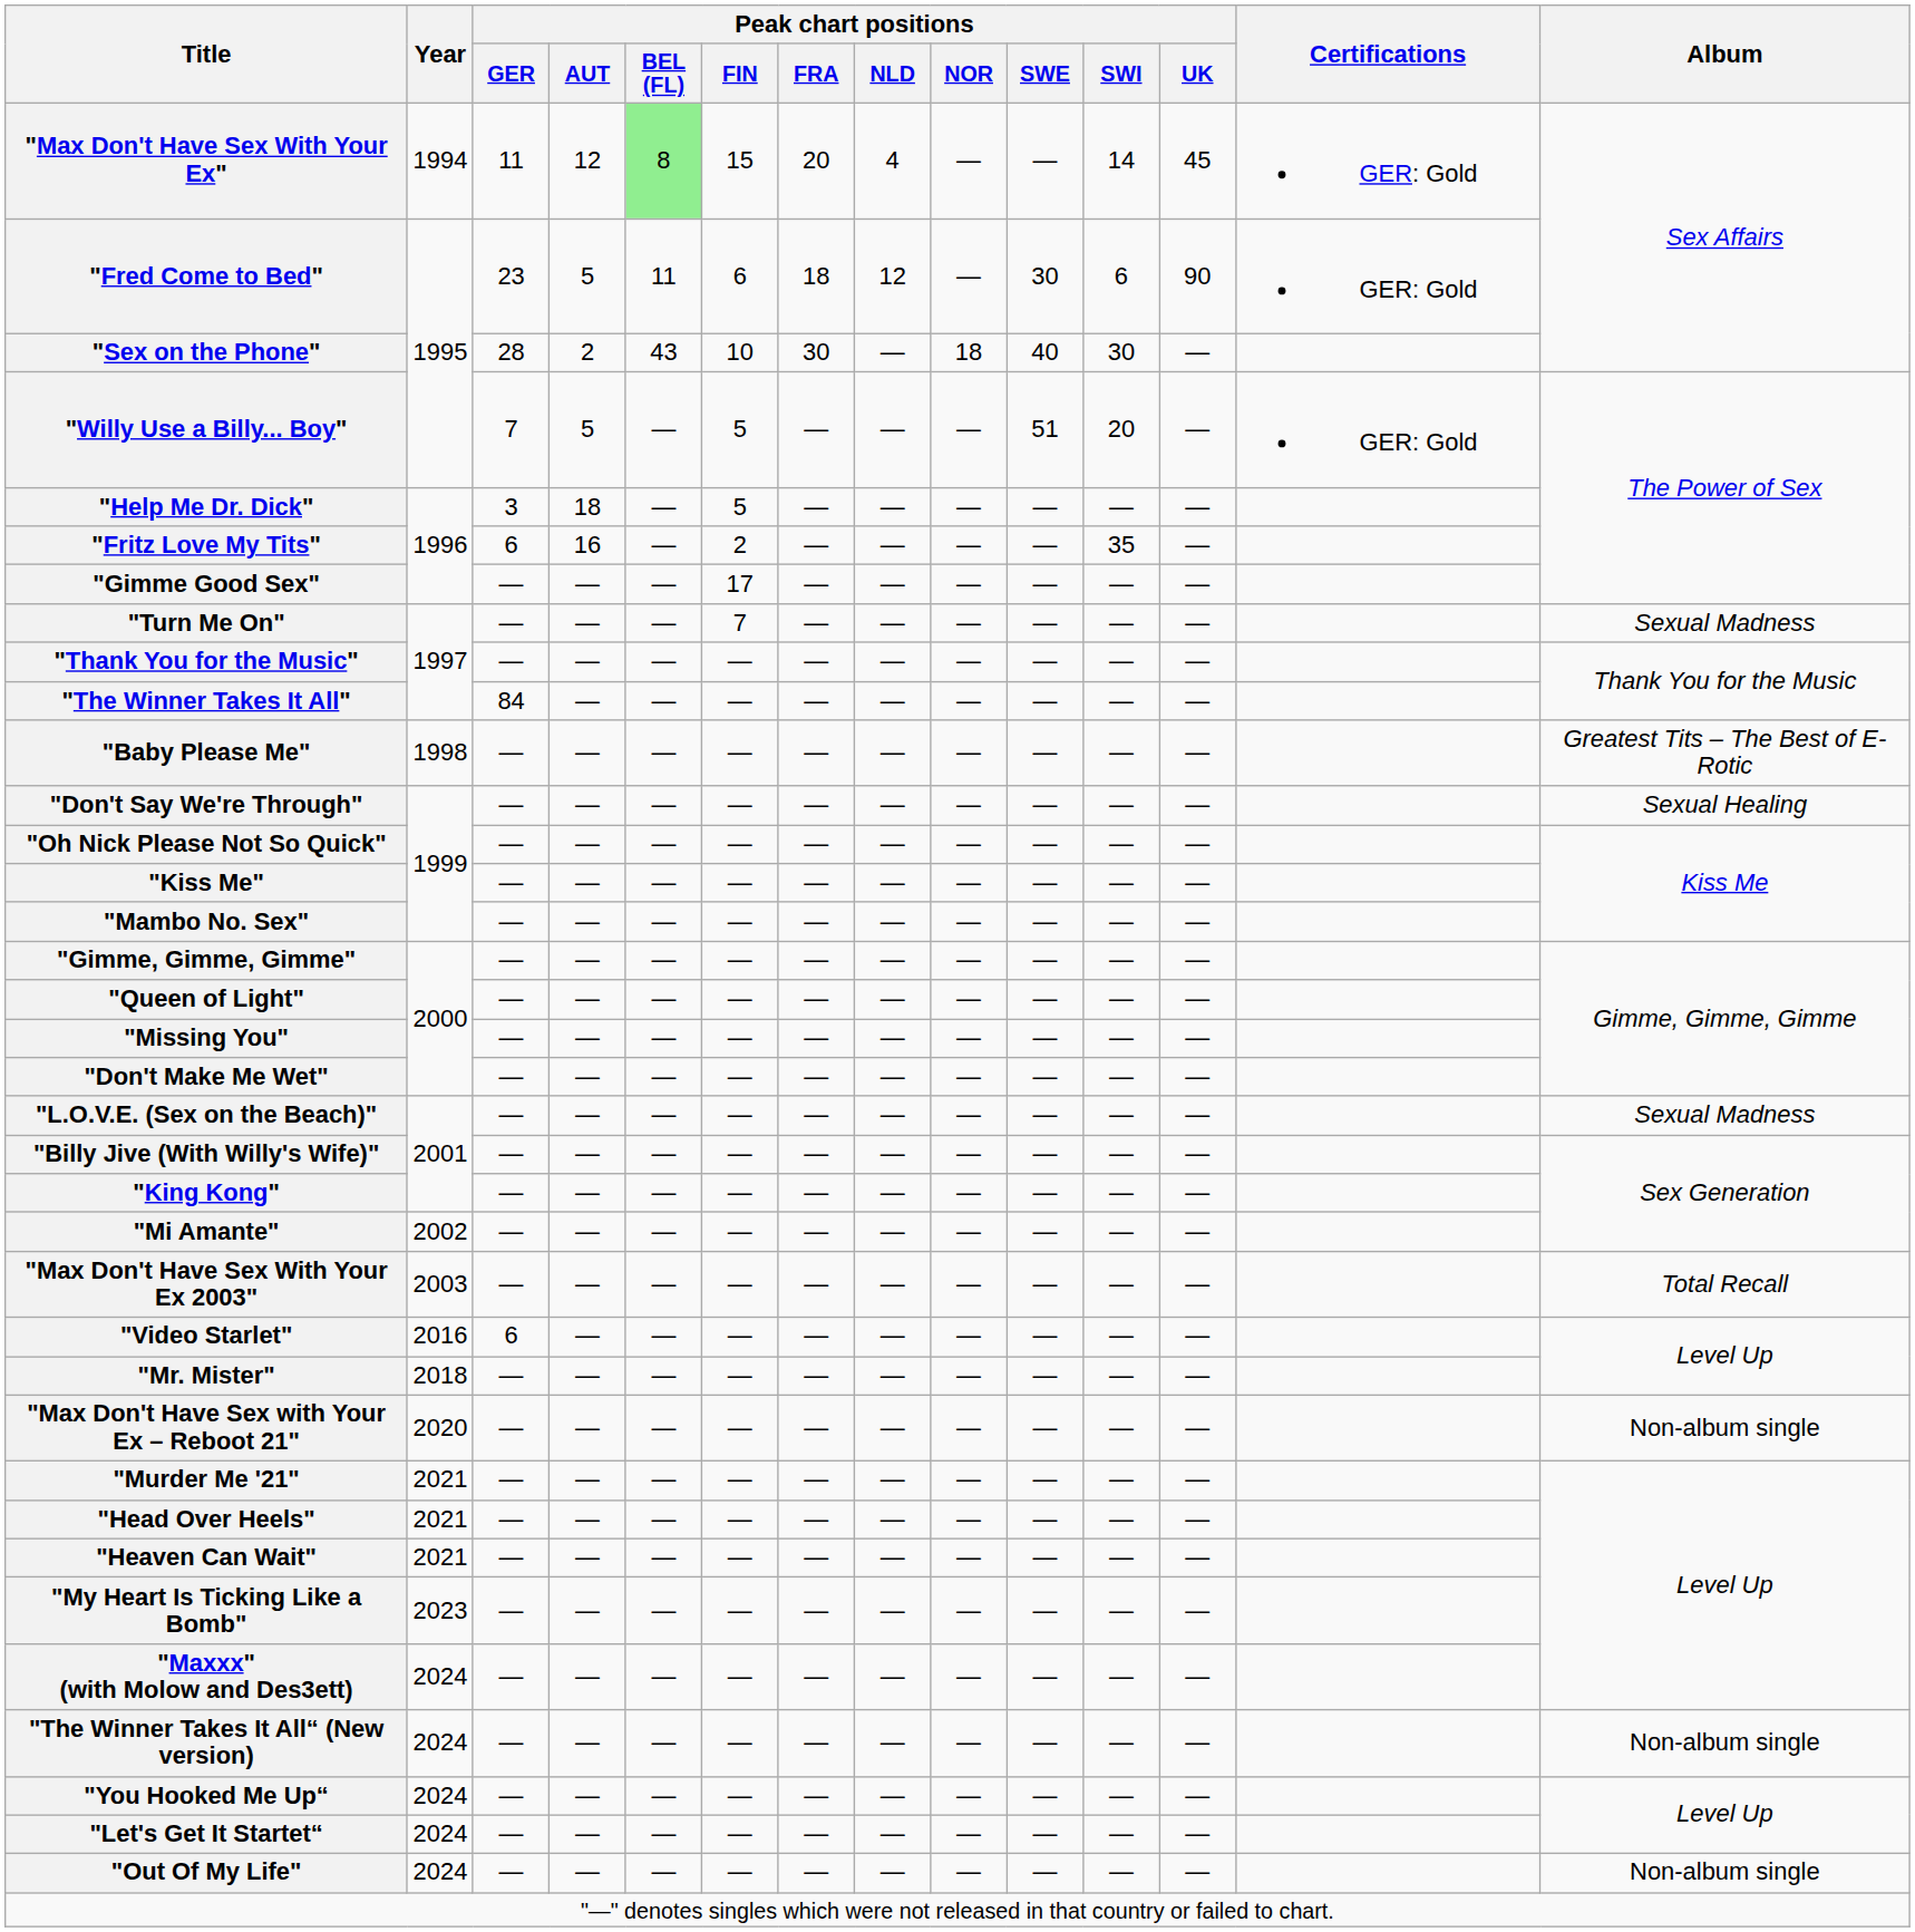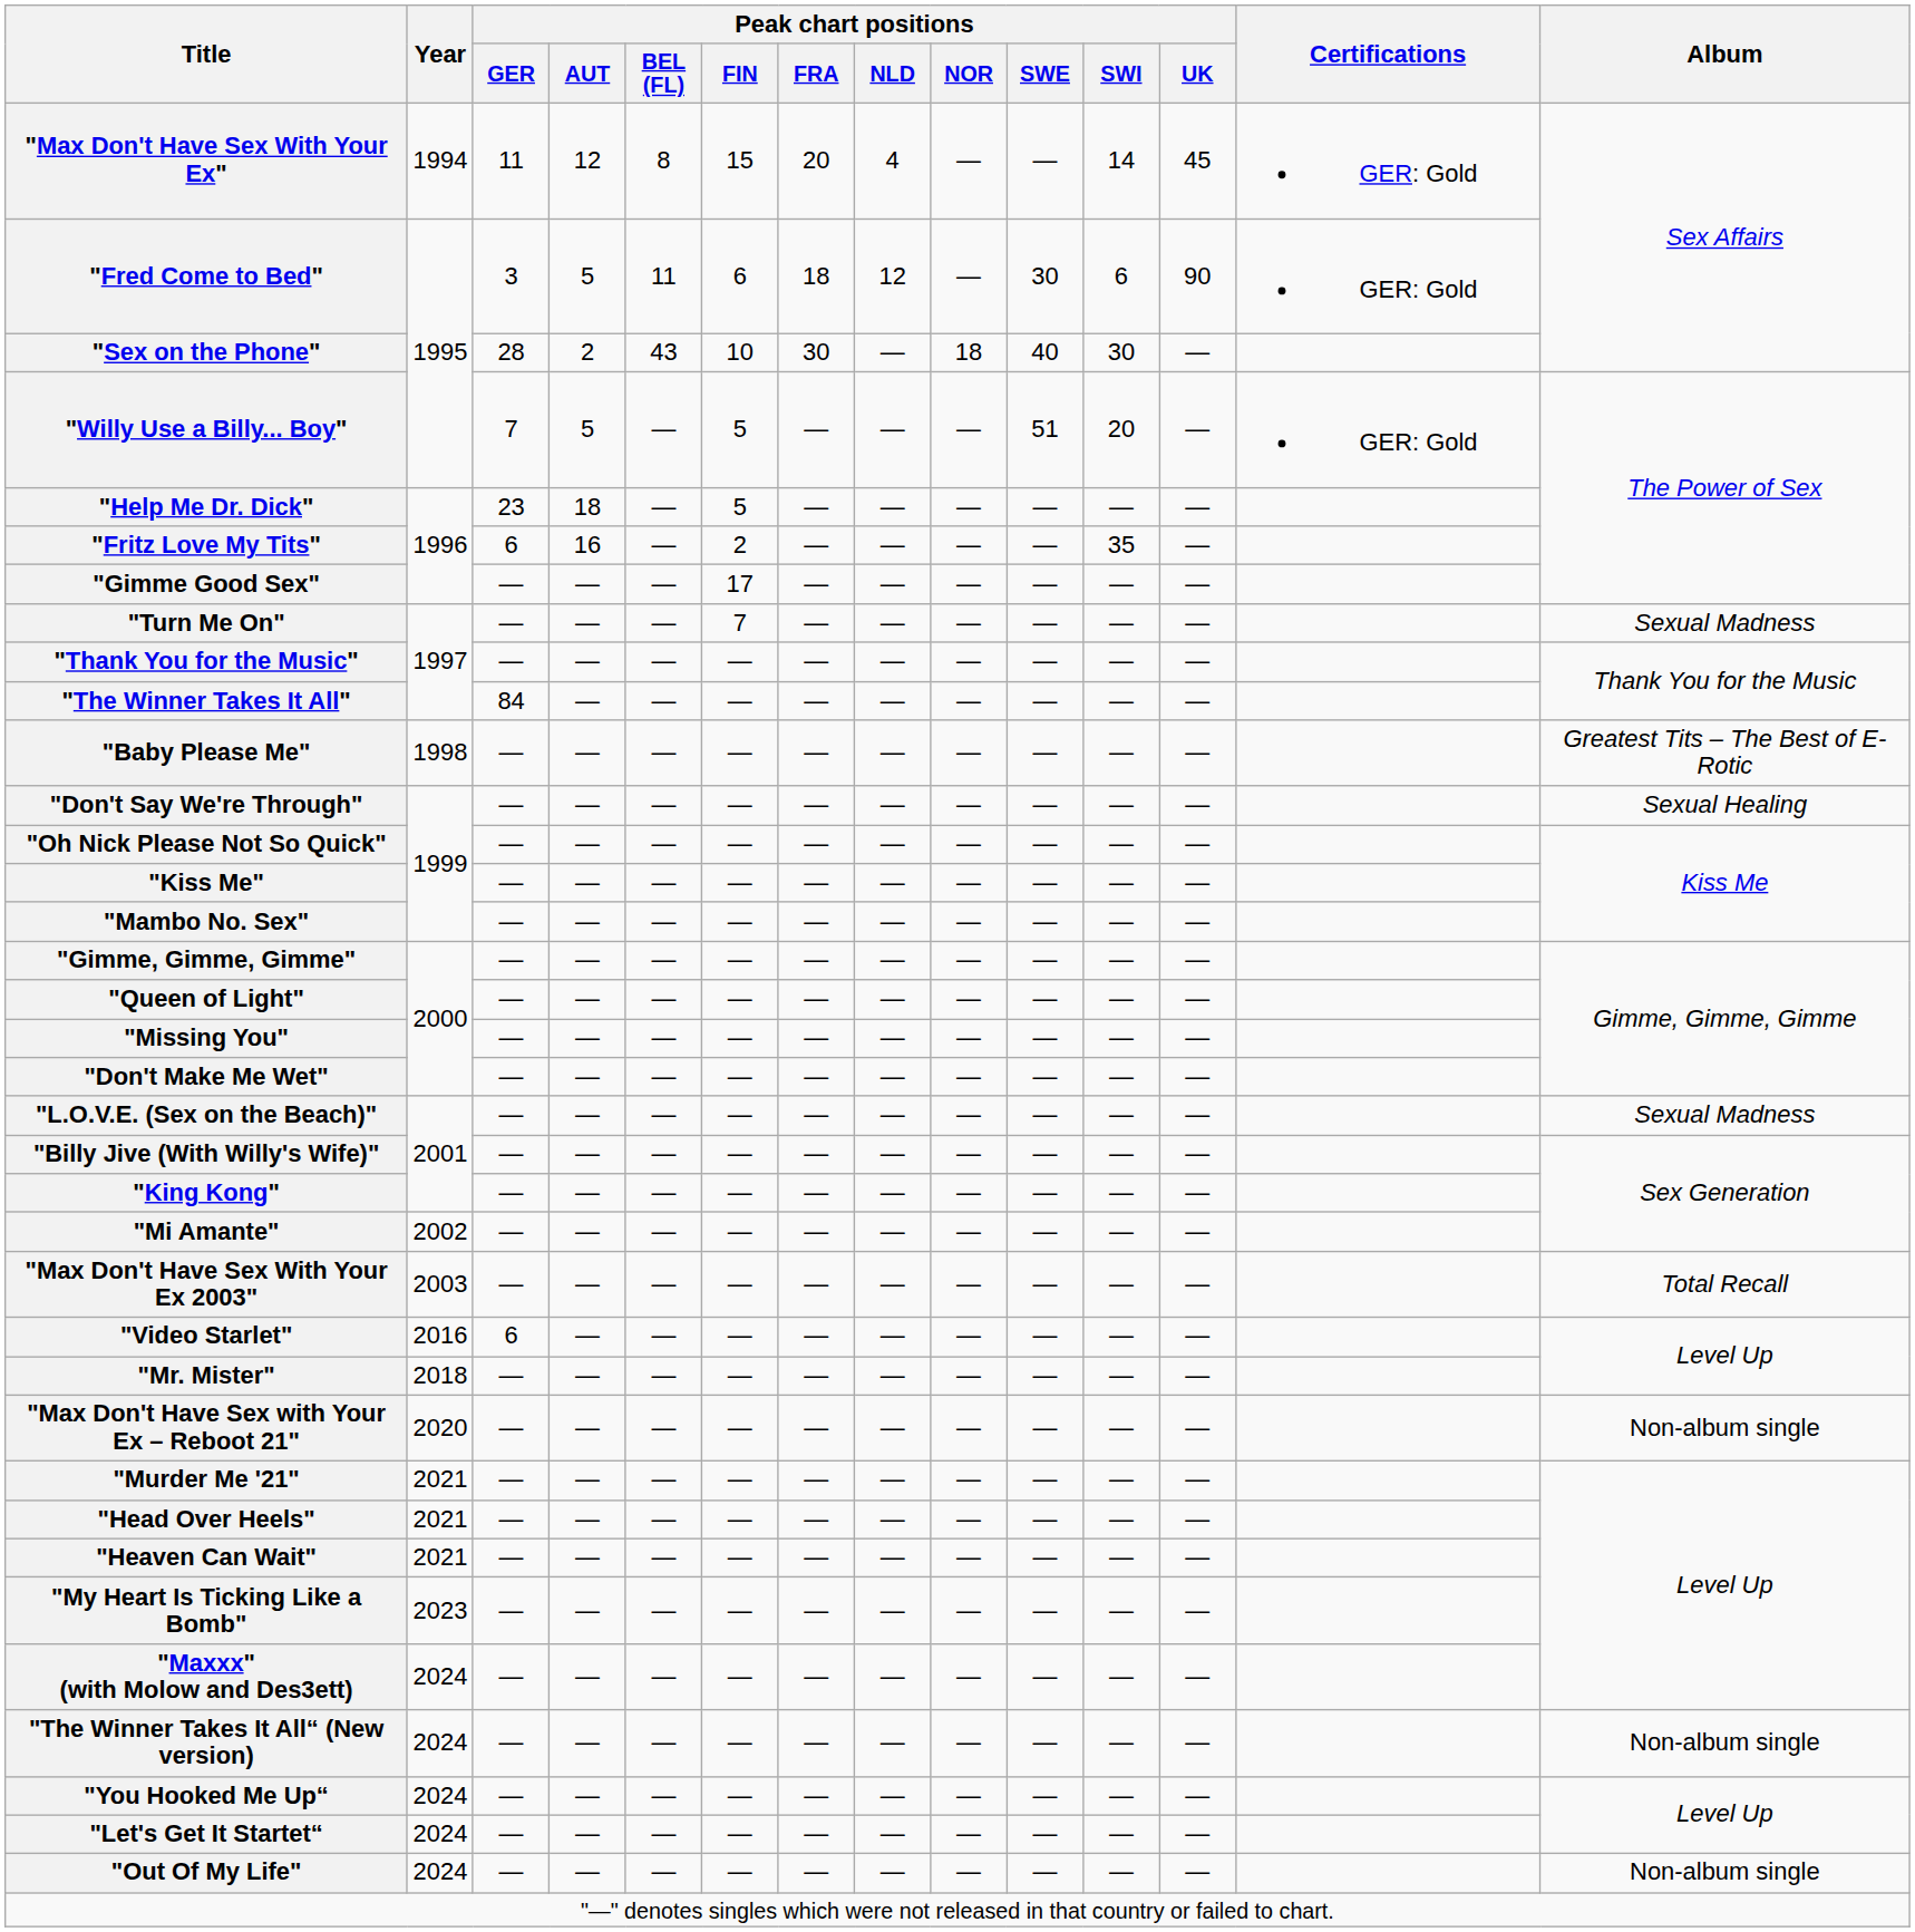"Max Don't Have Sex With Your Ex" | Peak chart positions / BEL (FL): lightgreen background -> no background
"Fred Come to Bed" | Peak chart positions / GER: 23 -> 3
"Help Me Dr. Dick" | Peak chart positions / GER: 3 -> 23
